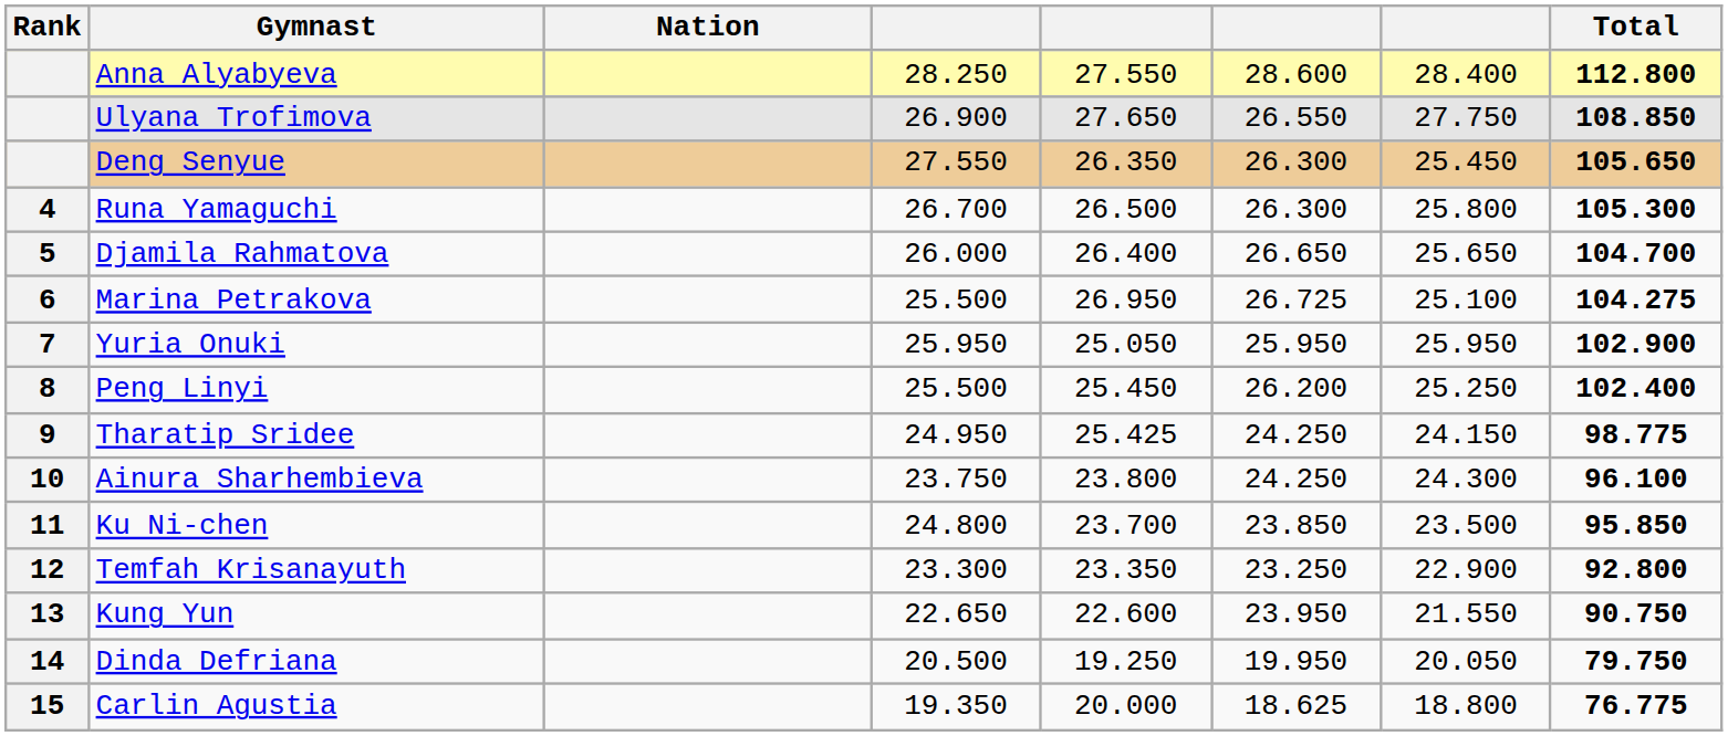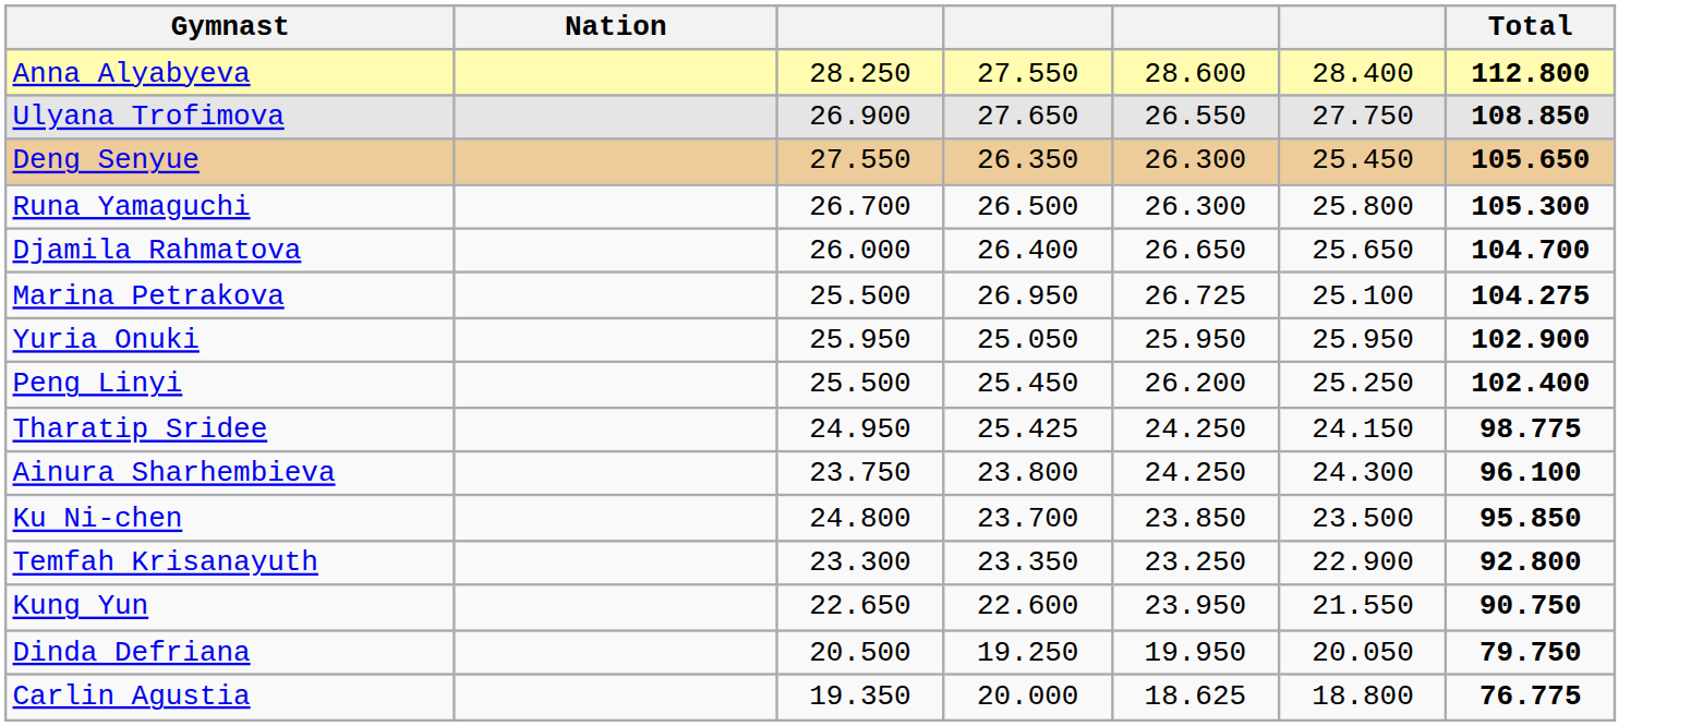- column: Rank | 4 | 5 | 6 | 7 | 8 | 9 | 10 | 11 | 12 | 13 | 14 | 15
